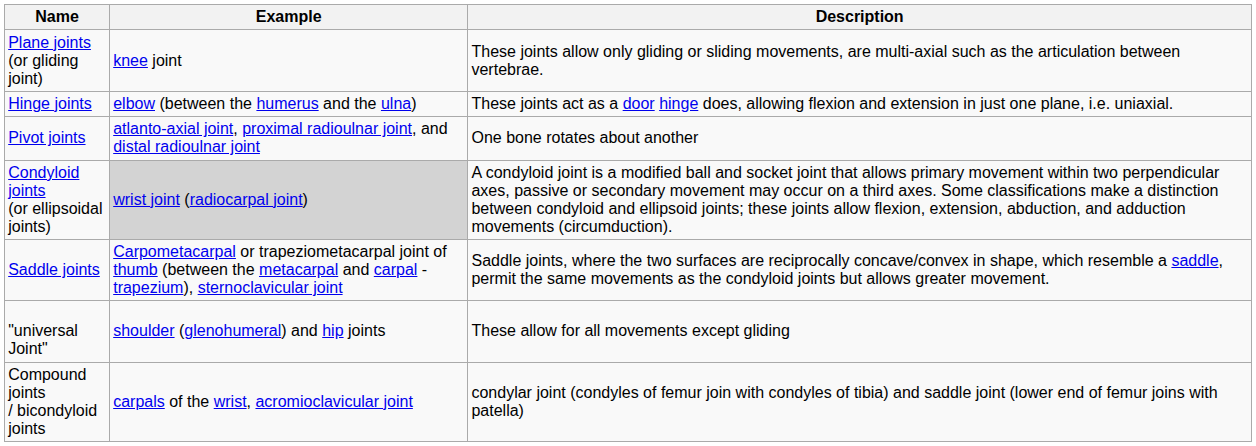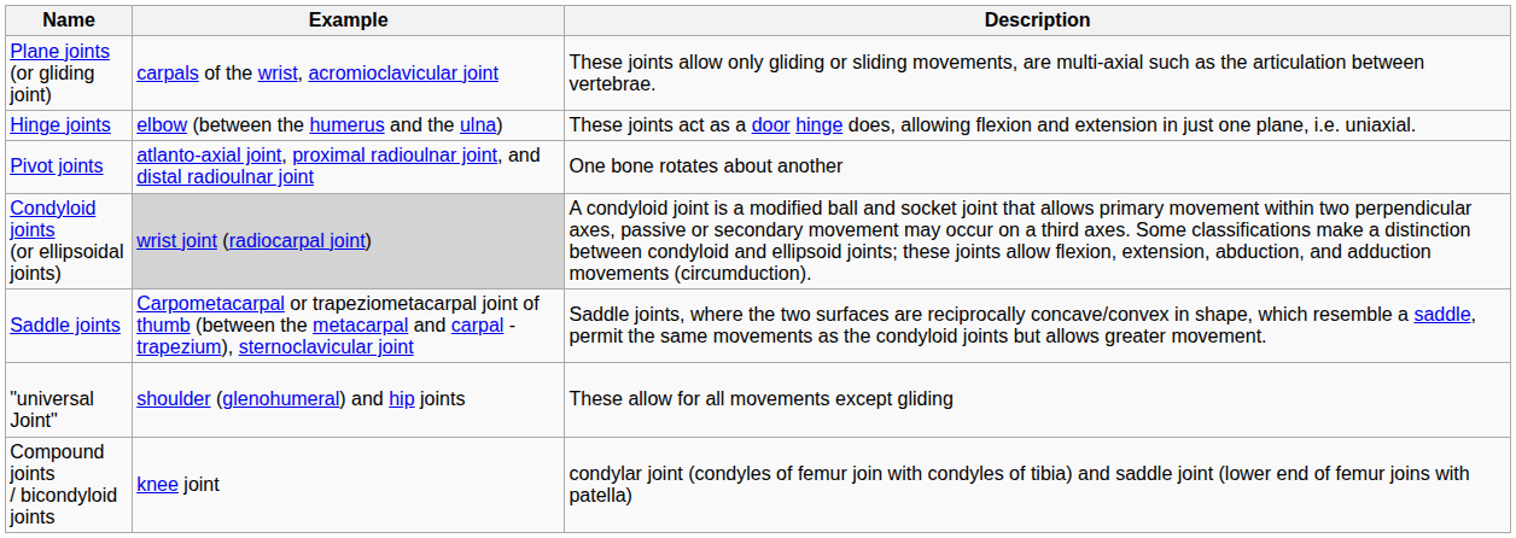Plane joints (or gliding joint) | Example: knee joint -> carpals of the wrist, acromioclavicular joint
Compound joints / bicondyloid joints | Example: carpals of the wrist, acromioclavicular joint -> knee joint
